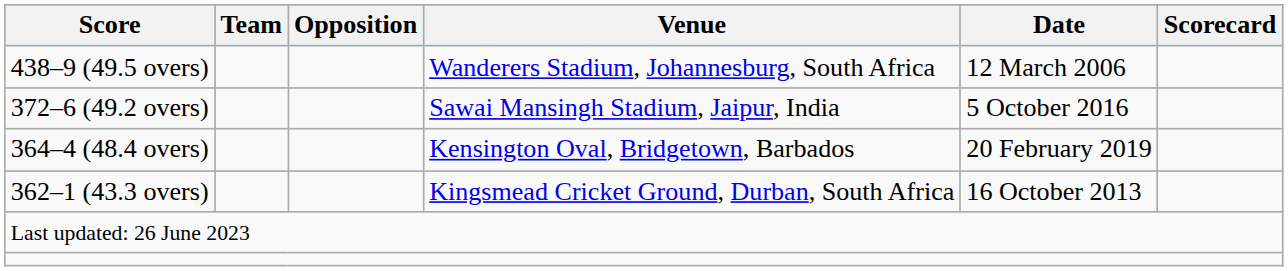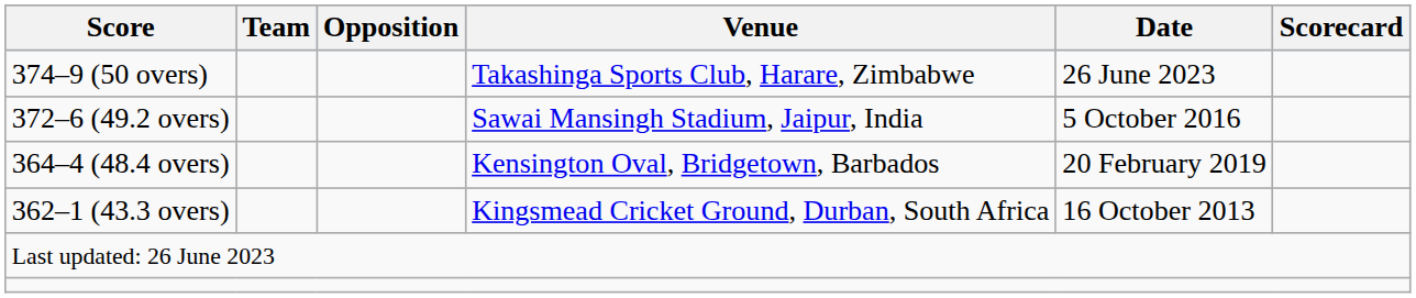- row: 438–9 (49.5 overs) | Wanderers Stadium, Johannesburg, South Africa | 12 March 2006
+ row: 374–9 (50 overs) | Takashinga Sports Club, Harare, Zimbabwe | 26 June 2023
